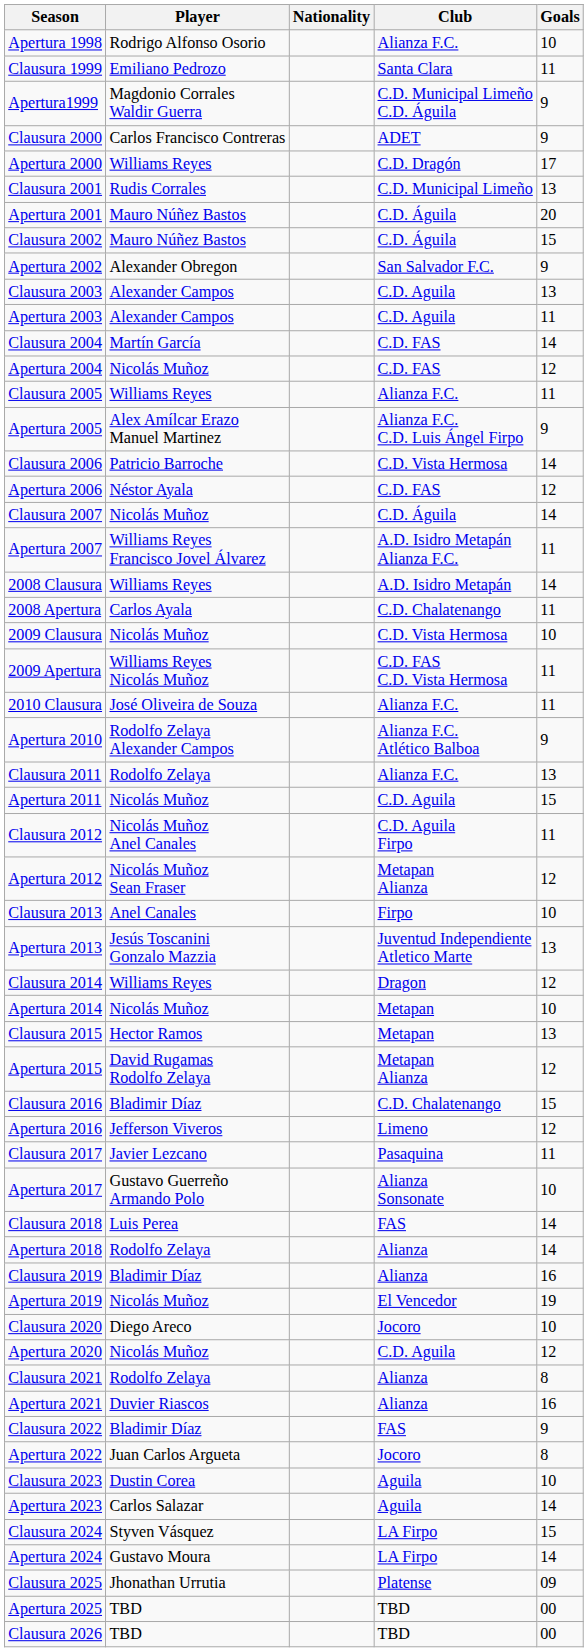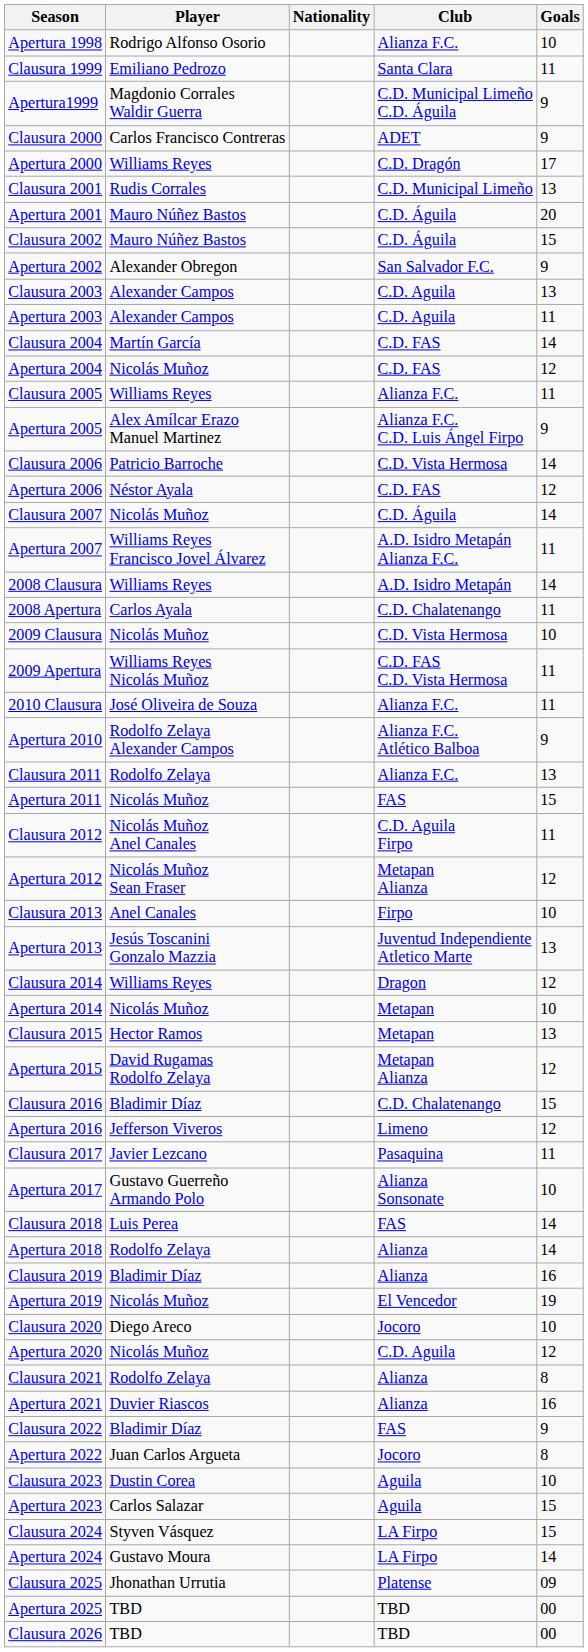Apertura 2011 | Club: C.D. Aguila -> FAS
Apertura 2023 | Goals: 14 -> 15
